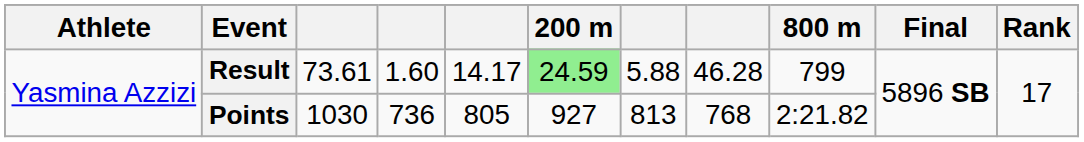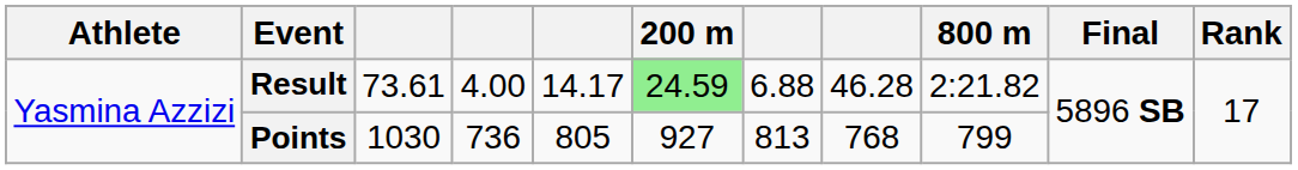Result | column 4: 1.60 -> 4.00
Result | column 7: 5.88 -> 6.88
Result | 800 m: 799 -> 2:21.82
Points | 800 m: 2:21.82 -> 799
